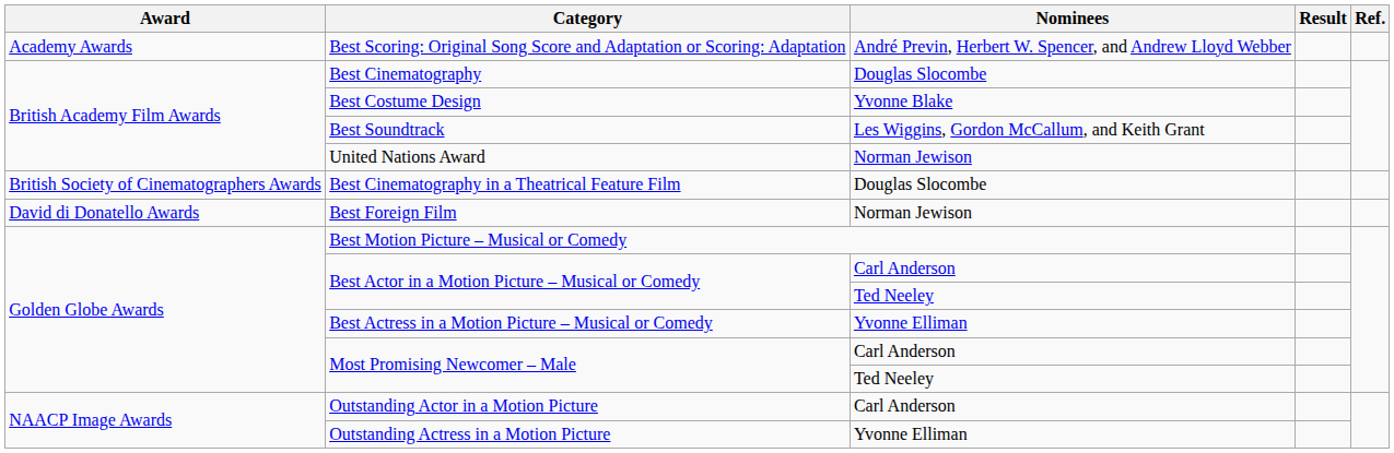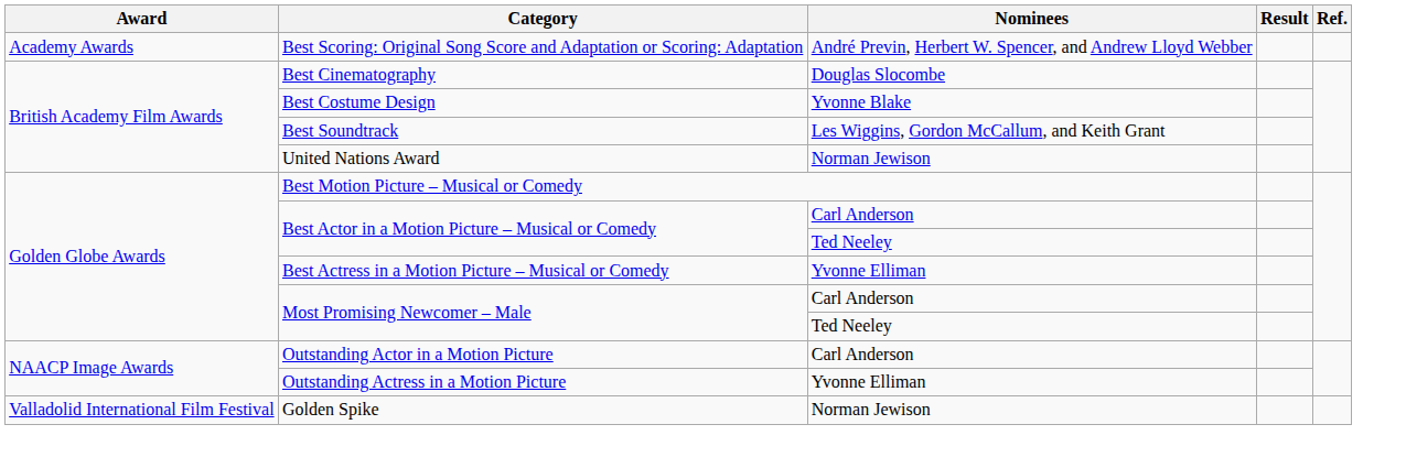- row: British Society of Cinematographers Awards | Best Cinematography in a Theatrical Feature Film | Douglas Slocombe
- row: David di Donatello Awards | Best Foreign Film | Norman Jewison
+ row: Valladolid International Film Festival | Golden Spike | Norman Jewison
